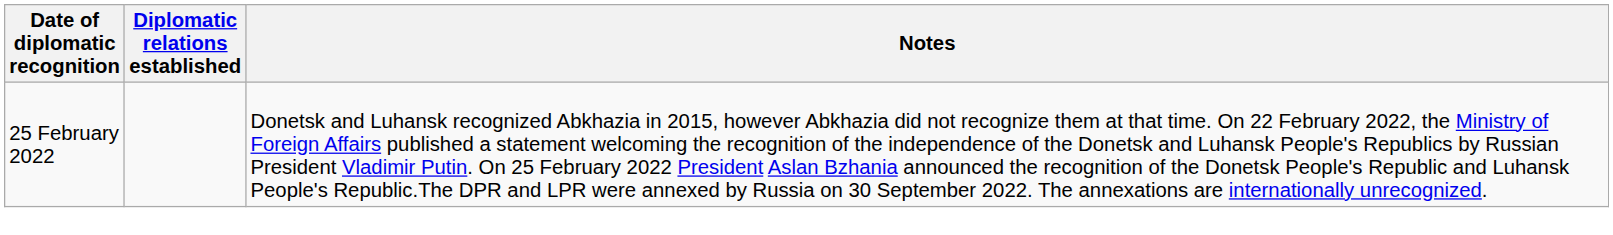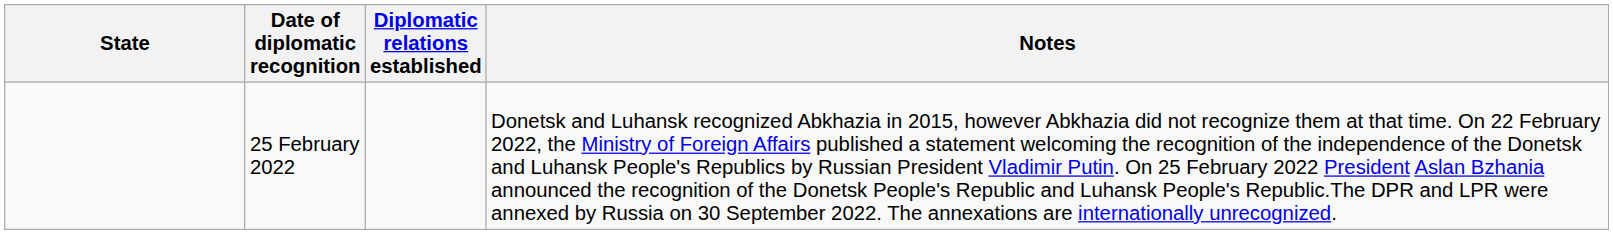+ column: State
